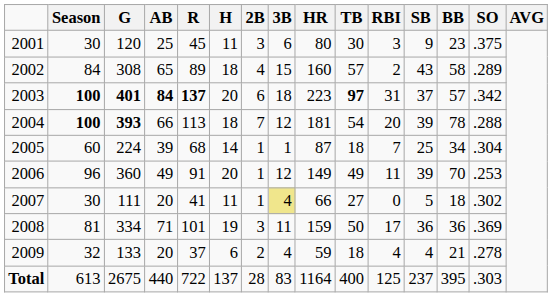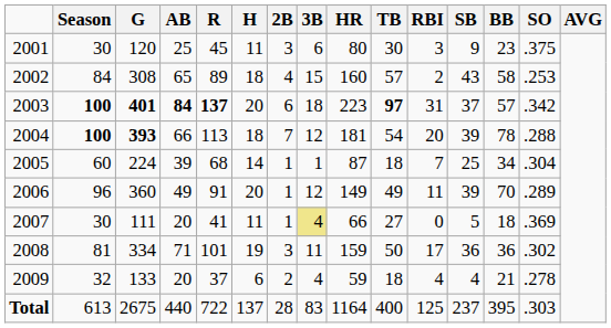2002 | SO: .289 -> .253
2006 | SO: .253 -> .289
2007 | SO: .302 -> .369
2008 | SO: .369 -> .302
